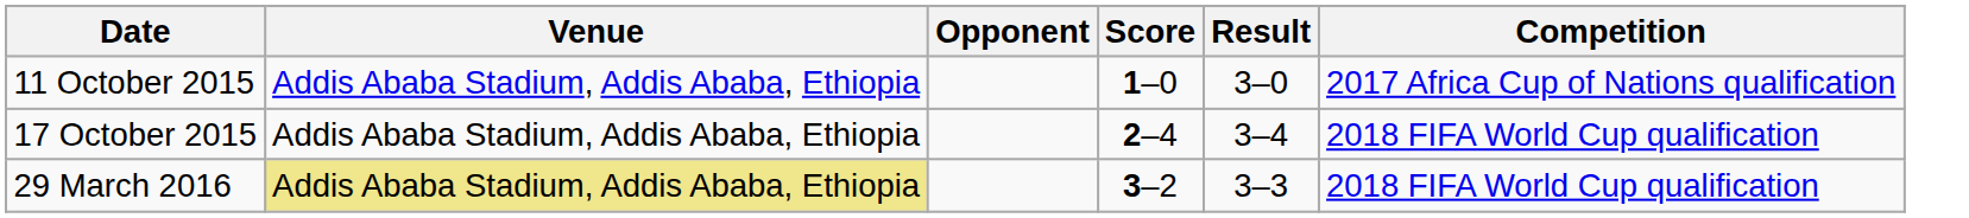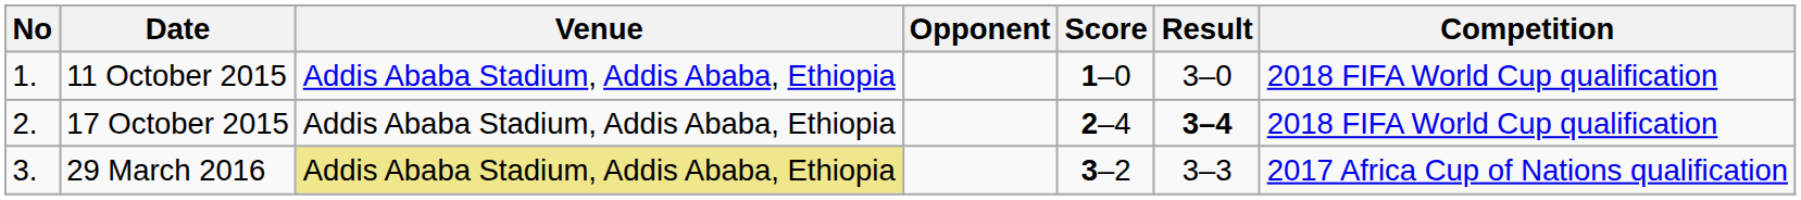+ column: No | 1. | 2. | 3.
11 October 2015 | Competition: 2017 Africa Cup of Nations qualification -> 2018 FIFA World Cup qualification
17 October 2015 | Result: normal -> bold
29 March 2016 | Competition: 2018 FIFA World Cup qualification -> 2017 Africa Cup of Nations qualification
